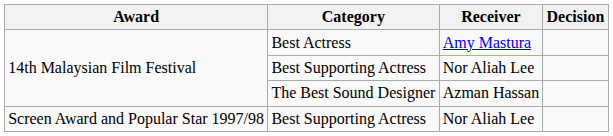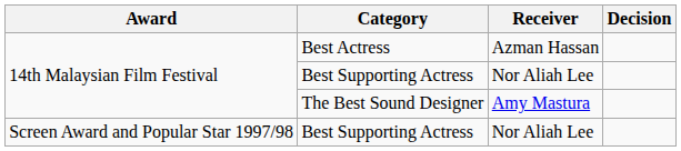Best Actress | Receiver: Amy Mastura -> Azman Hassan
The Best Sound Designer | Receiver: Azman Hassan -> Amy Mastura
